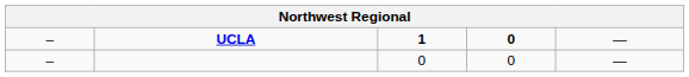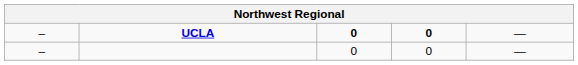UCLA | column 3: 1 -> 0
